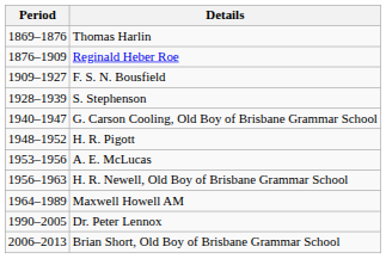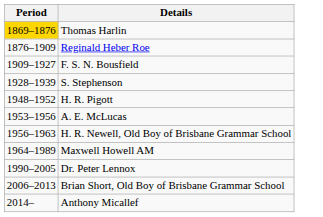Thomas Harlin | Period: no background -> gold background
- row: 1940–1947 | G. Carson Cooling, Old Boy of Brisbane Grammar School
+ row: 2014– | Anthony Micallef
